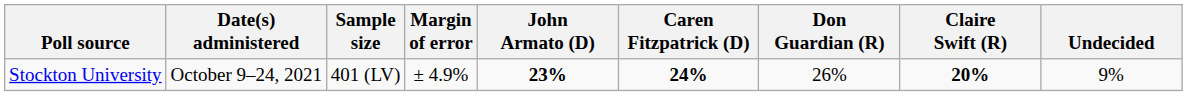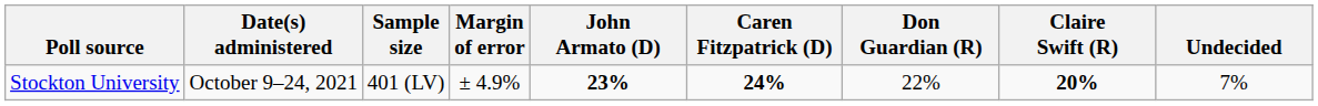Stockton University | Don Guardian (R): 26% -> 22%
Stockton University | Undecided: 9% -> 7%
